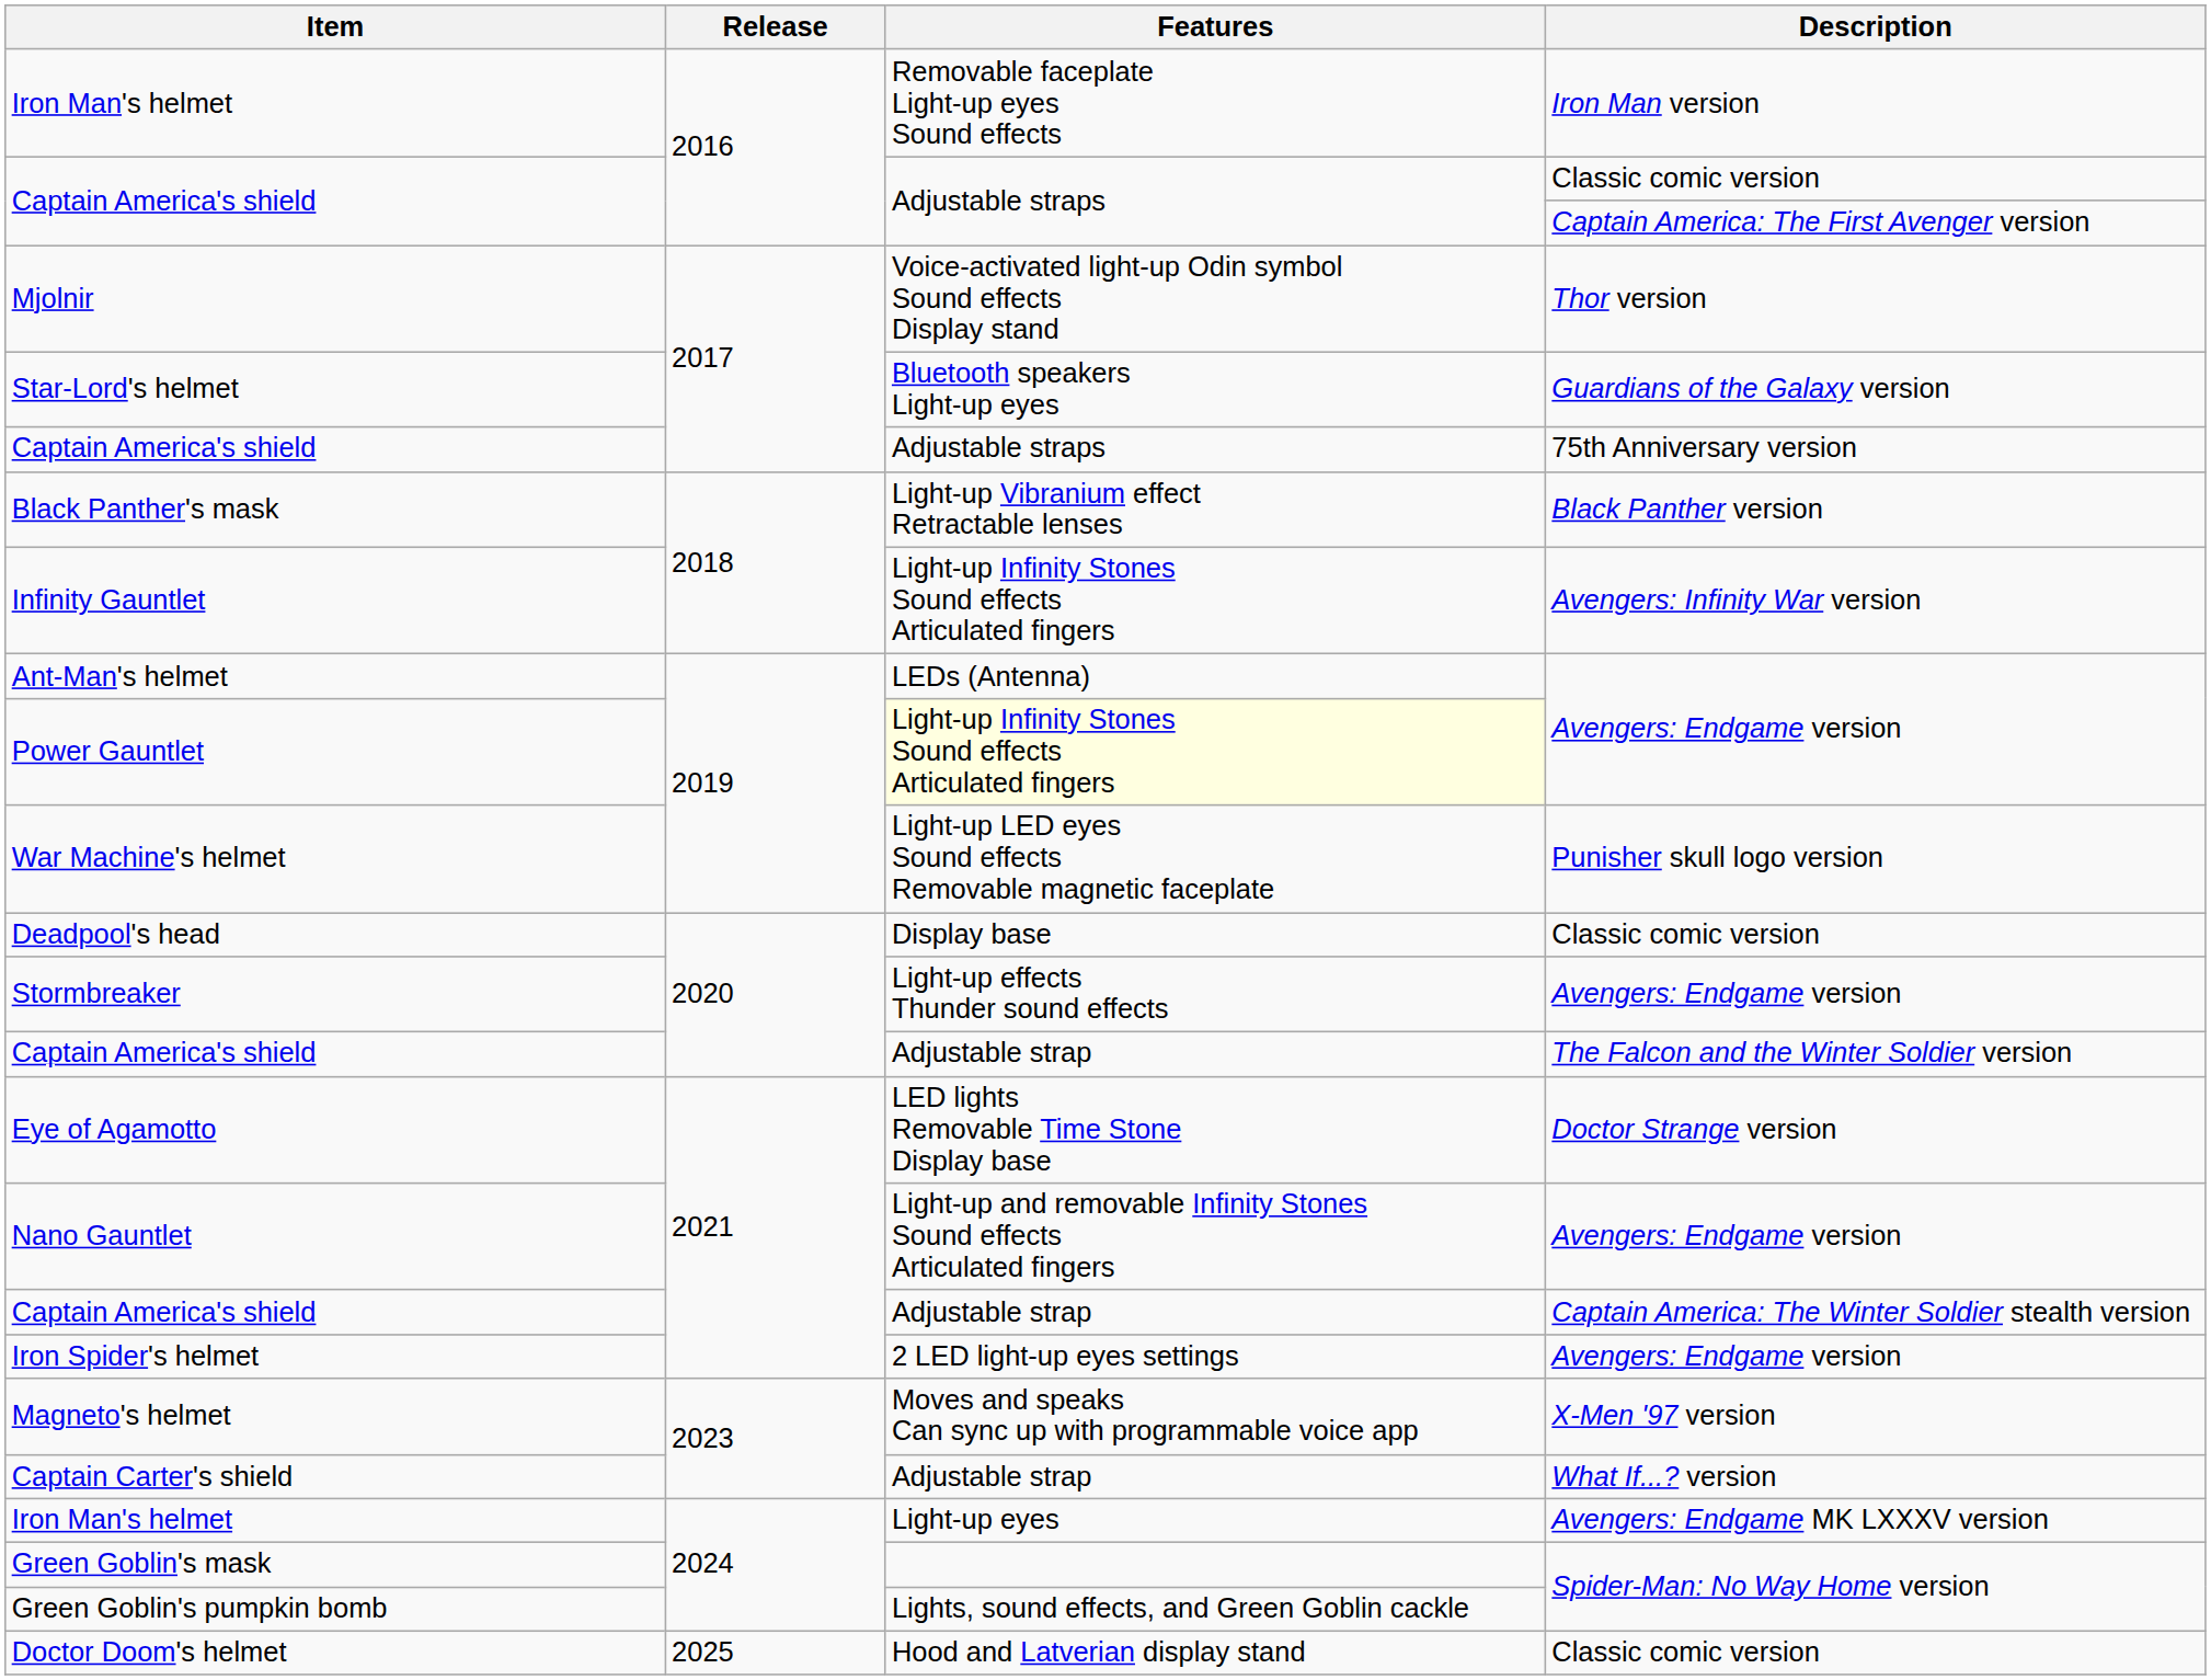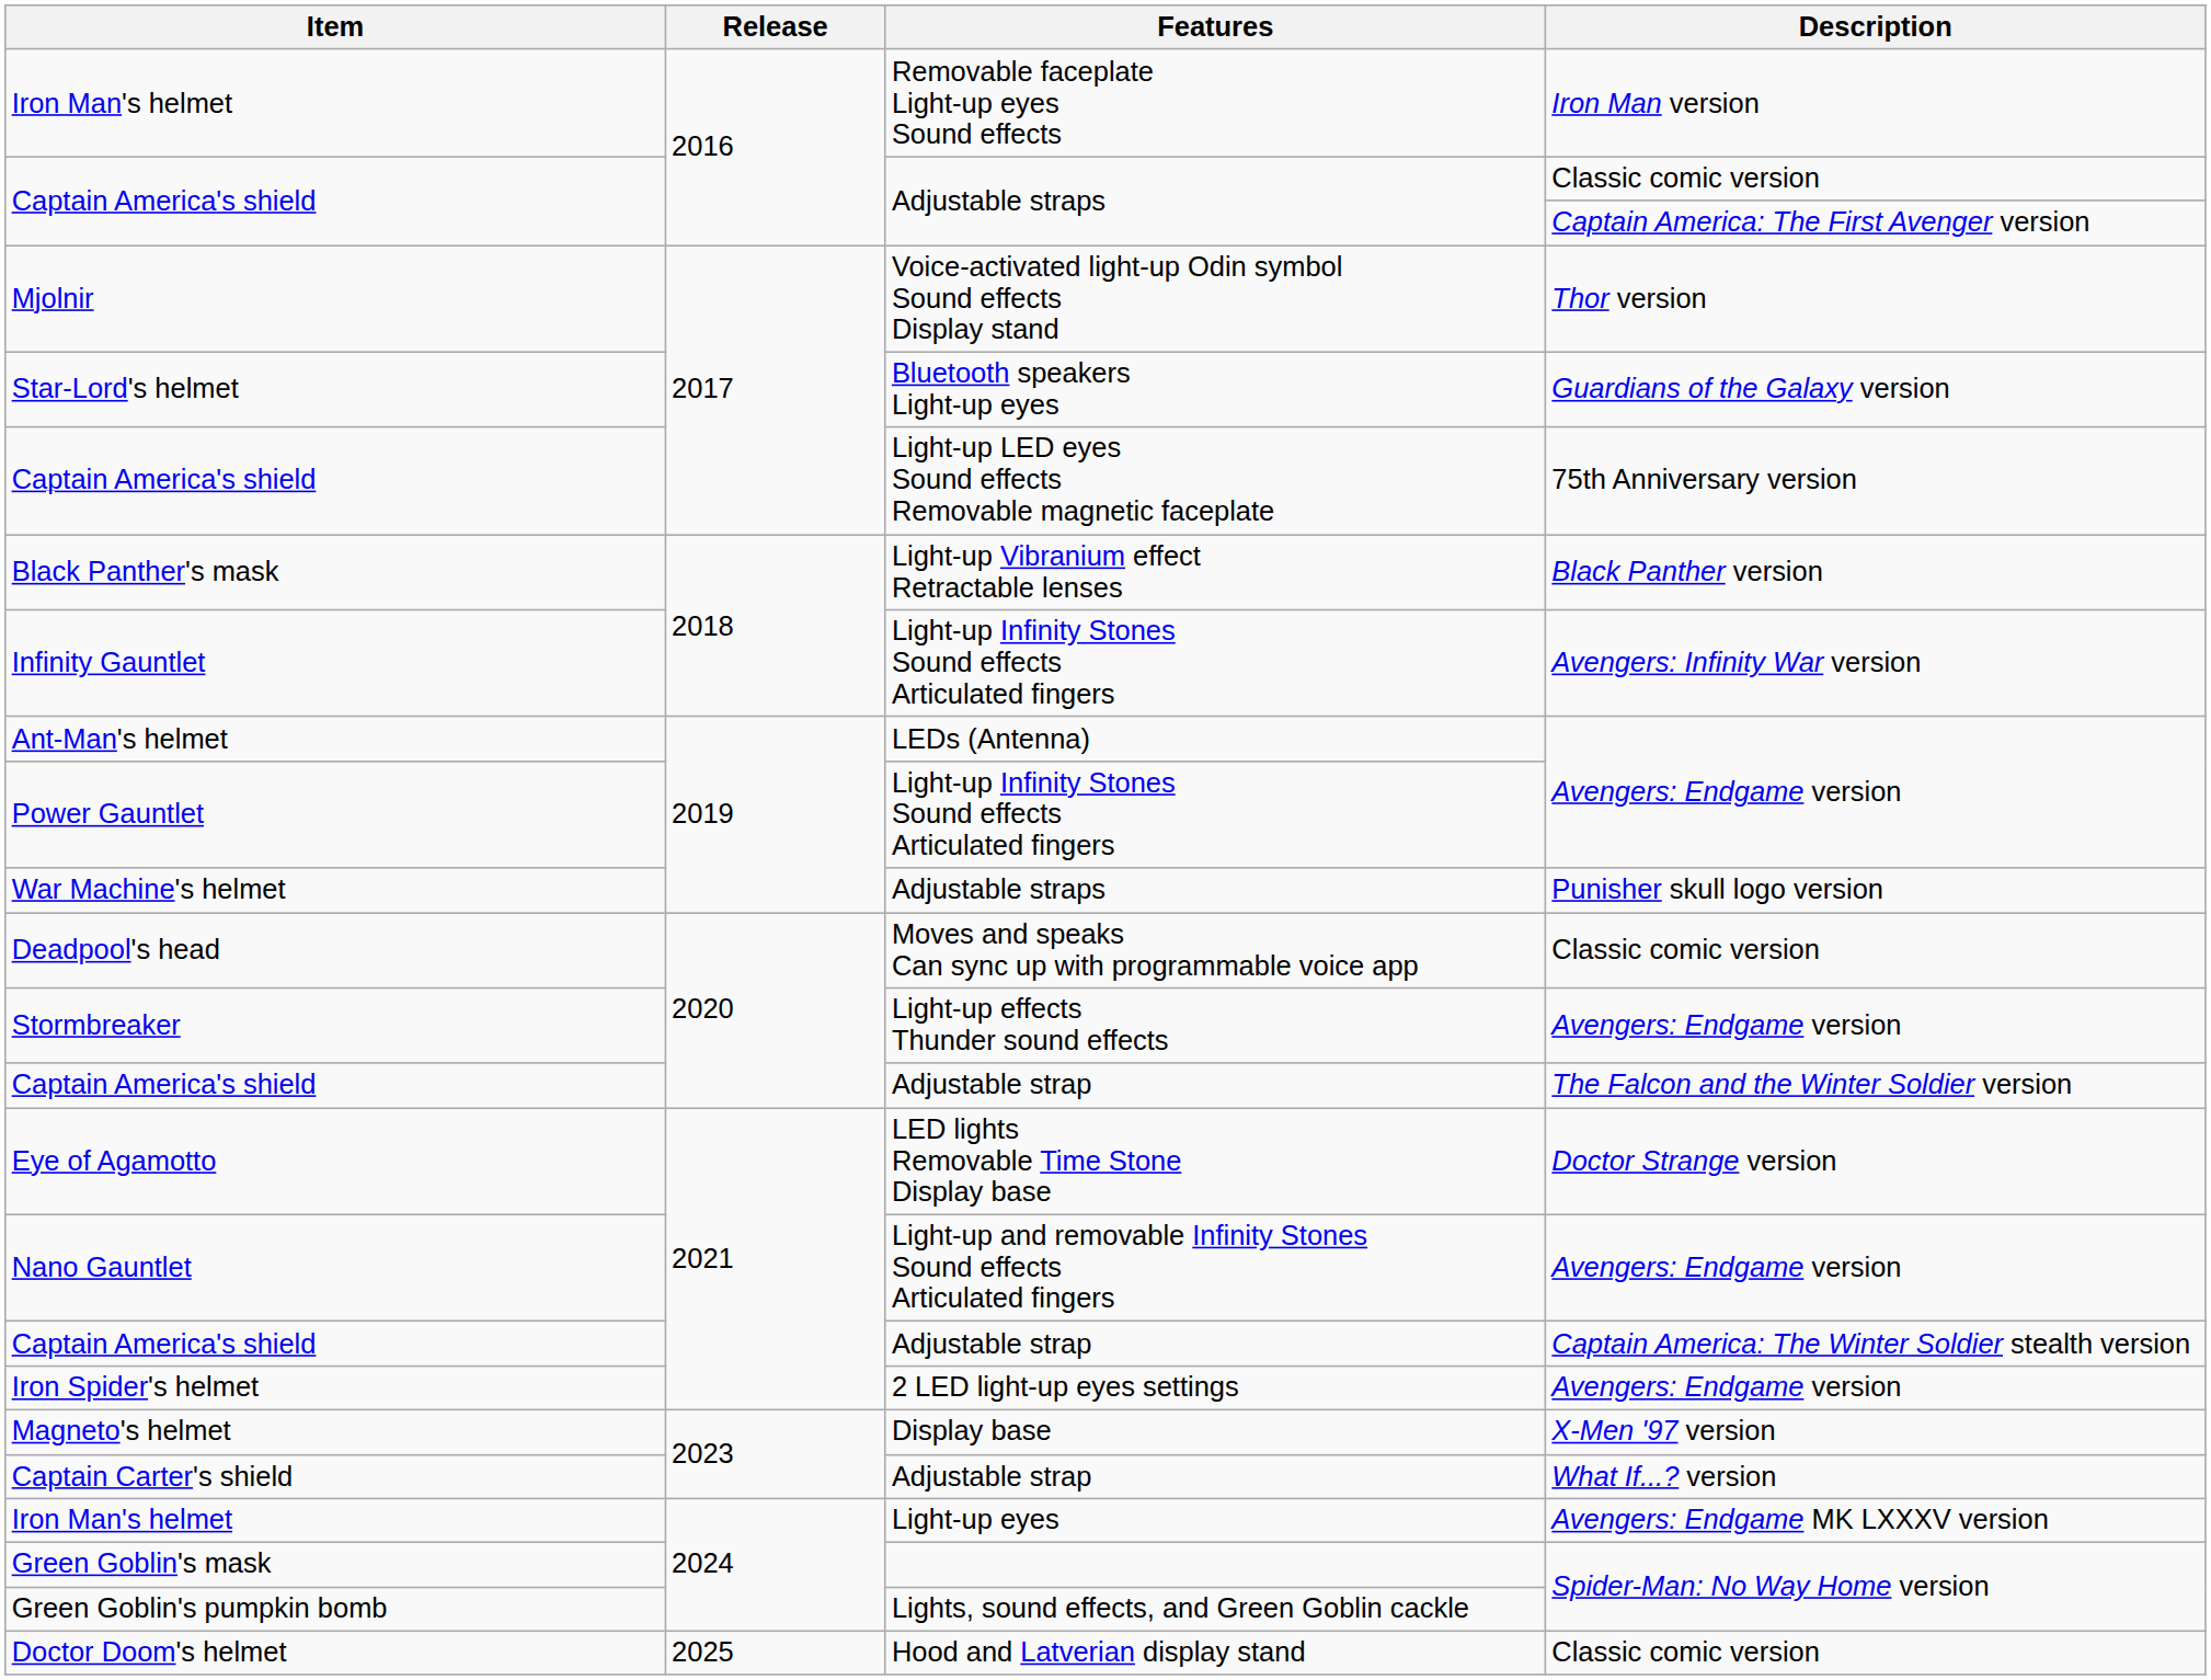Captain America's shield / 75th Anniversary version | Features: Adjustable straps -> Light-up LED eyes Sound effects Removable magnetic faceplate
Power Gauntlet | Features: lightyellow background -> no background
War Machine's helmet | Features: Light-up LED eyes Sound effects Removable magnetic faceplate -> Adjustable straps
Deadpool's head | Features: Display base -> Moves and speaks Can sync up with programmable voice app
Magneto's helmet | Features: Moves and speaks Can sync up with programmable voice app -> Display base
